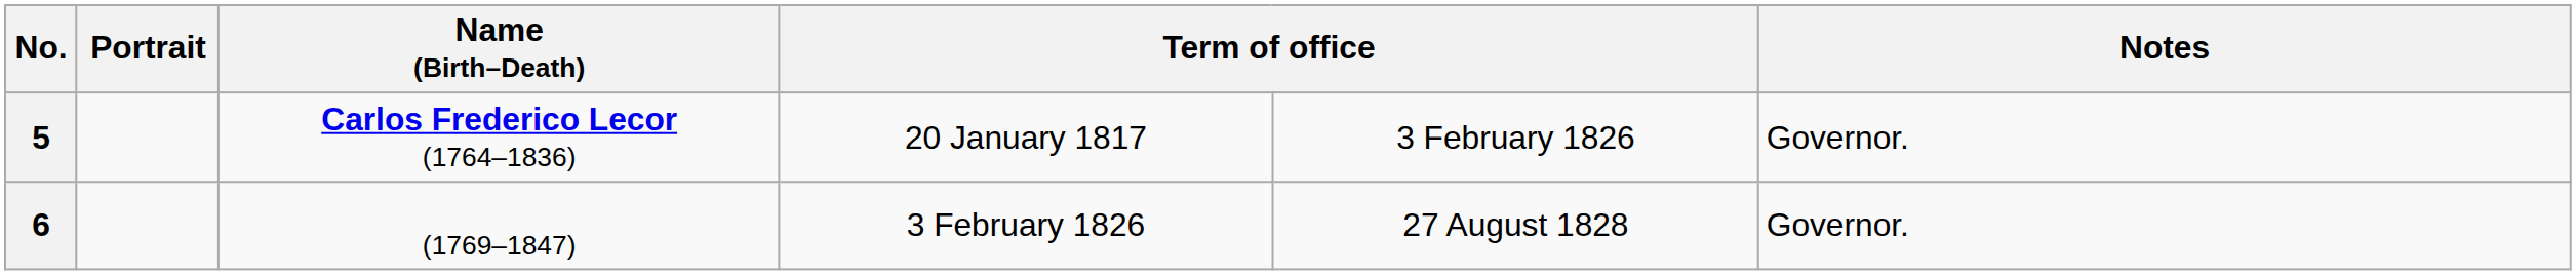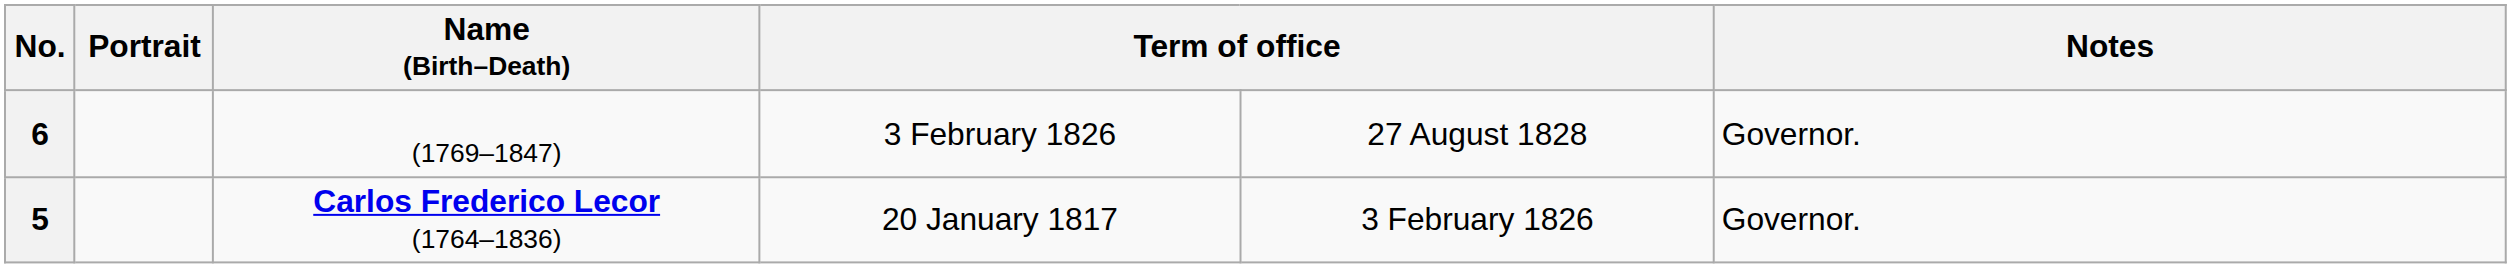rows swapped: 5 <-> 6
